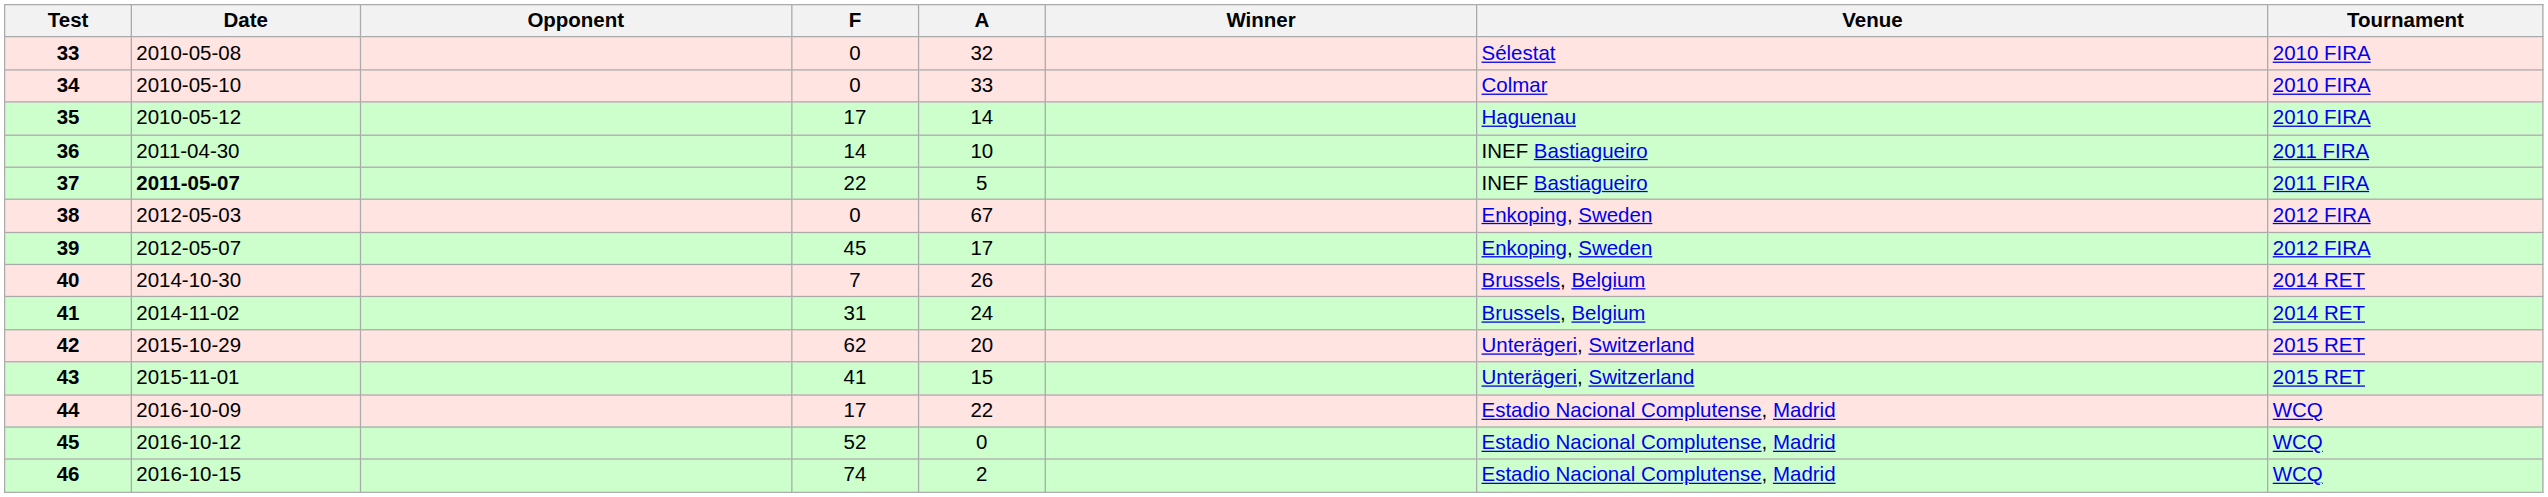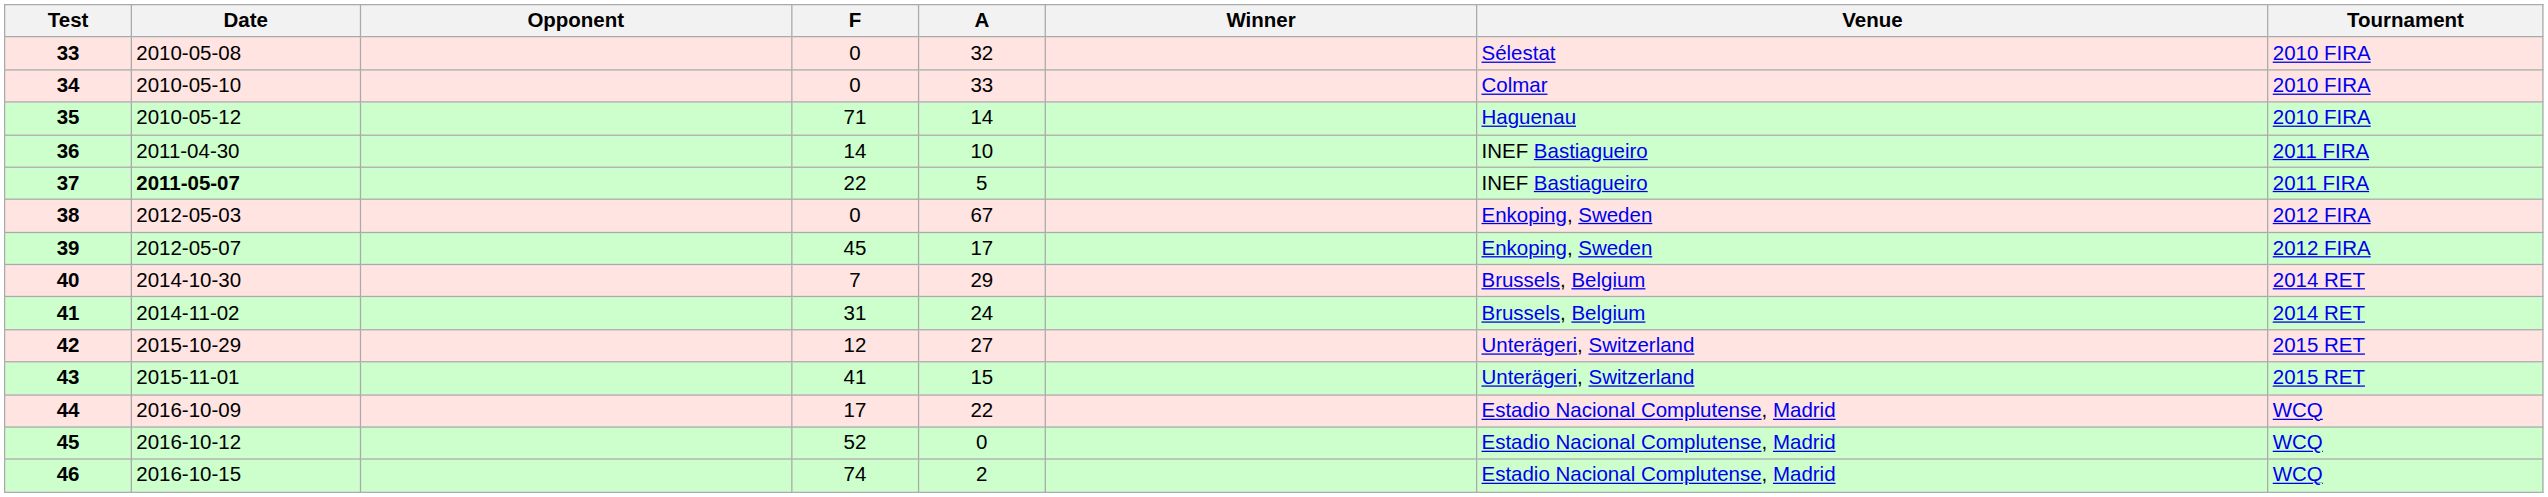35 | F: 17 -> 71
40 | A: 26 -> 29
42 | F: 62 -> 12
42 | A: 20 -> 27
